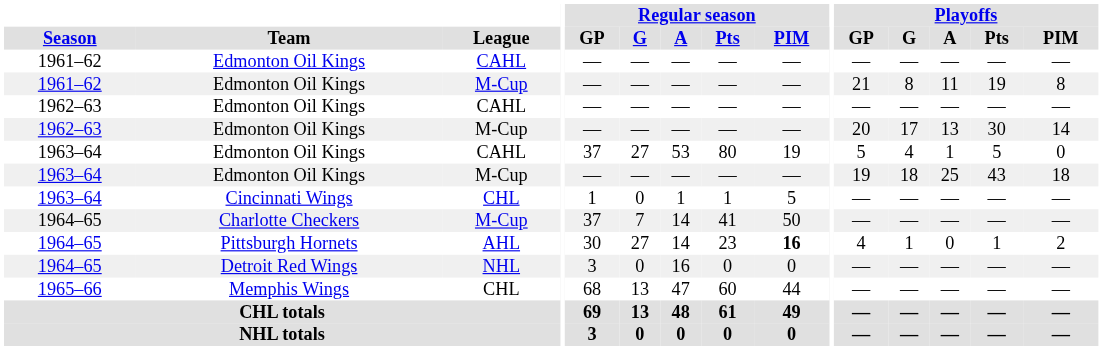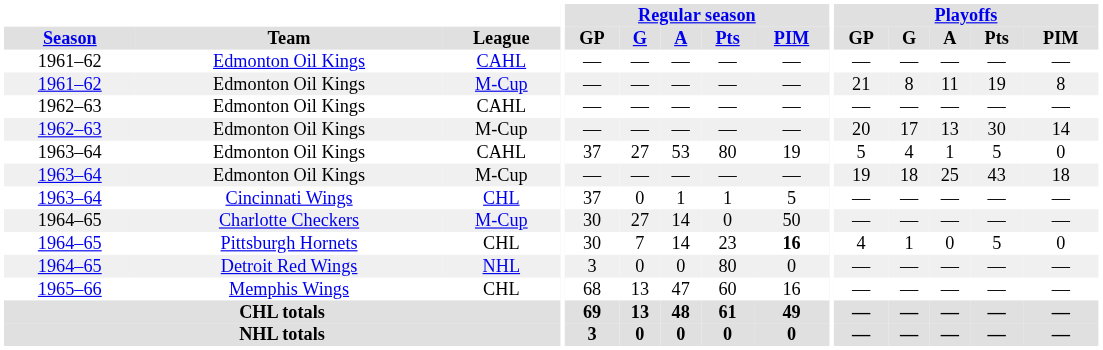Cincinnati Wings | Regular season / GP: 1 -> 37
Charlotte Checkers | Regular season / GP: 37 -> 30
Charlotte Checkers | Regular season / G: 7 -> 27
Charlotte Checkers | Regular season / Pts: 41 -> 0
Pittsburgh Hornets | League: AHL -> CHL
Pittsburgh Hornets | Regular season / G: 27 -> 7
Pittsburgh Hornets | Playoffs / Pts: 1 -> 5
Pittsburgh Hornets | Playoffs / PIM: 2 -> 0
Detroit Red Wings | Regular season / A: 16 -> 0
Detroit Red Wings | Regular season / Pts: 0 -> 80
Memphis Wings | Regular season / PIM: 44 -> 16
